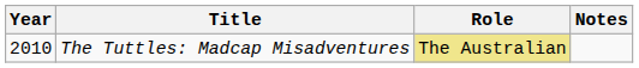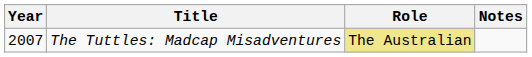The Tuttles: Madcap Misadventures | Year: 2010 -> 2007
